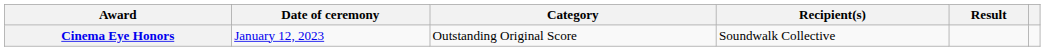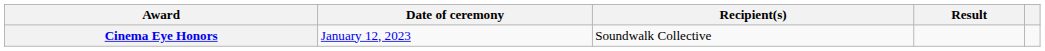- column: Category | Outstanding Original Score
